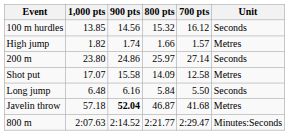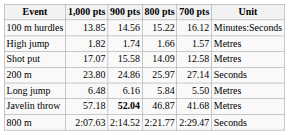100 m hurdles | 800 pts: 15.32 -> 15.22
100 m hurdles | Unit: Seconds -> Minutes:Seconds
rows swapped: Shot put <-> 200 m
Long jump | Unit: Seconds -> Metres
800 m | Unit: Minutes:Seconds -> Seconds
